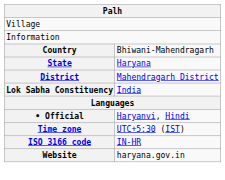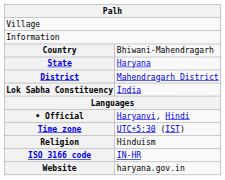+ row: Religion | Hinduism
